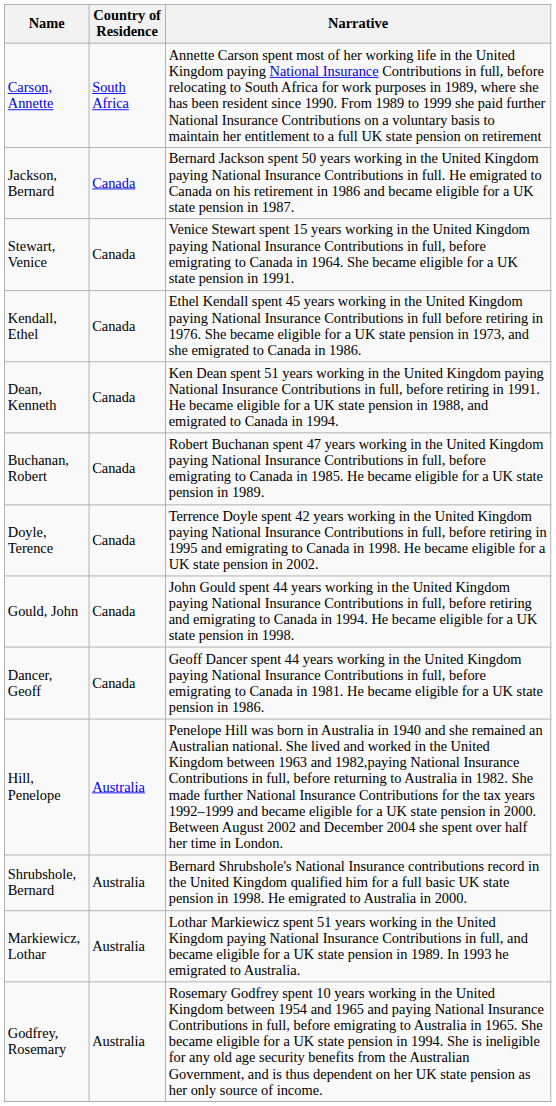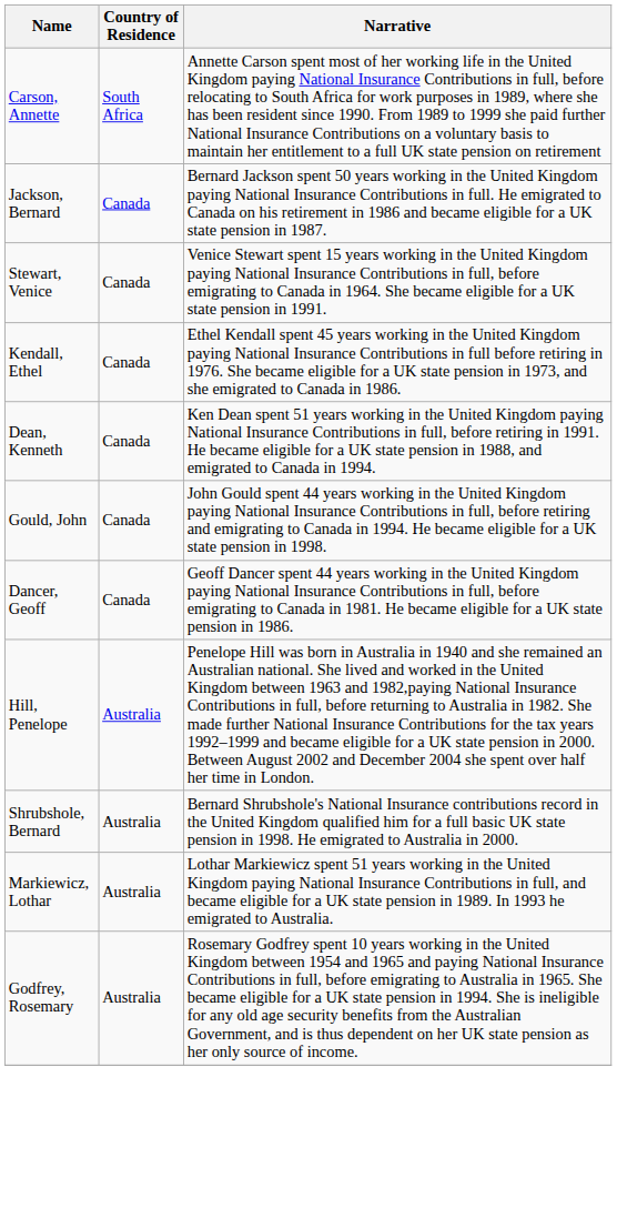- row: Buchanan, Robert | Canada | Robert Buchanan spent 47 years working in the United Kingdom paying National Insurance Contributions in full, before emigrating to Canada in 1985. He became eligible for a UK state pension in 1989.
- row: Doyle, Terence | Canada | Terrence Doyle spent 42 years working in the United Kingdom paying National Insurance Contributions in full, before retiring in 1995 and emigrating to Canada in 1998. He became eligible for a UK state pension in 2002.
